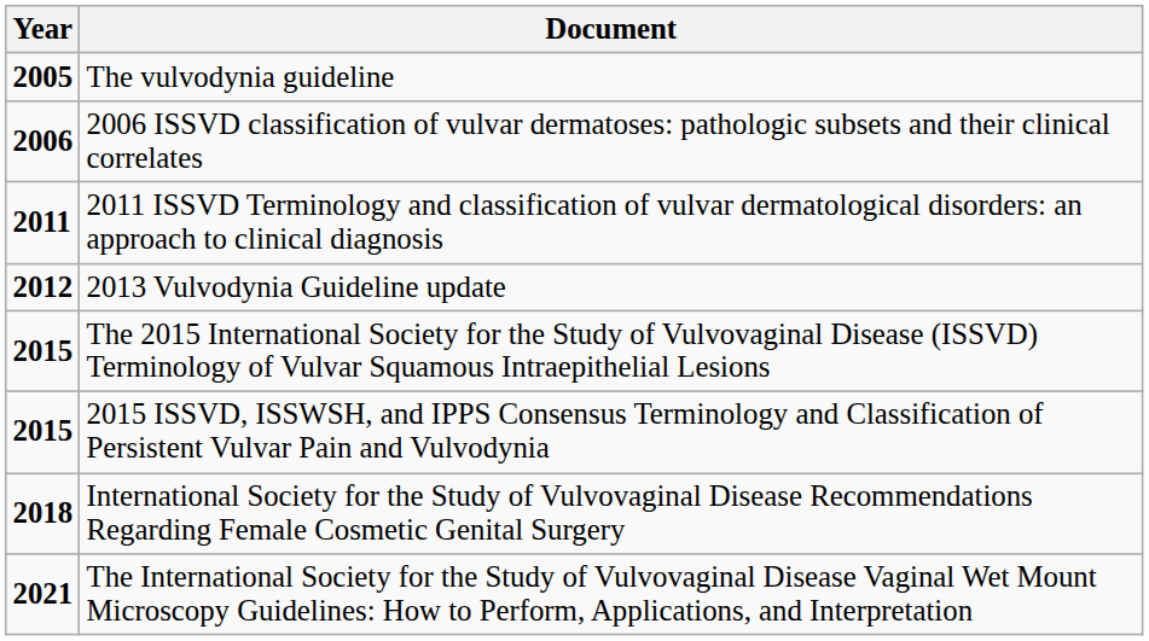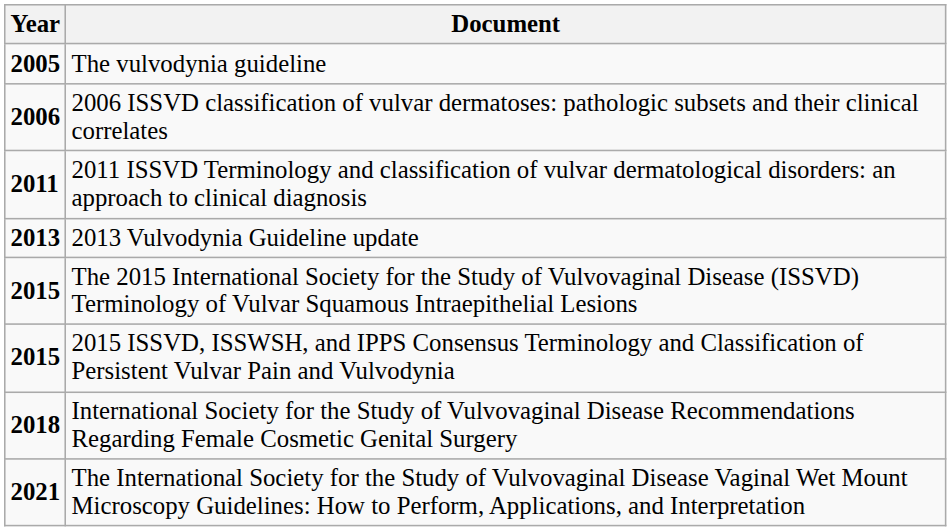2013 Vulvodynia Guideline update | Year: 2012 -> 2013
